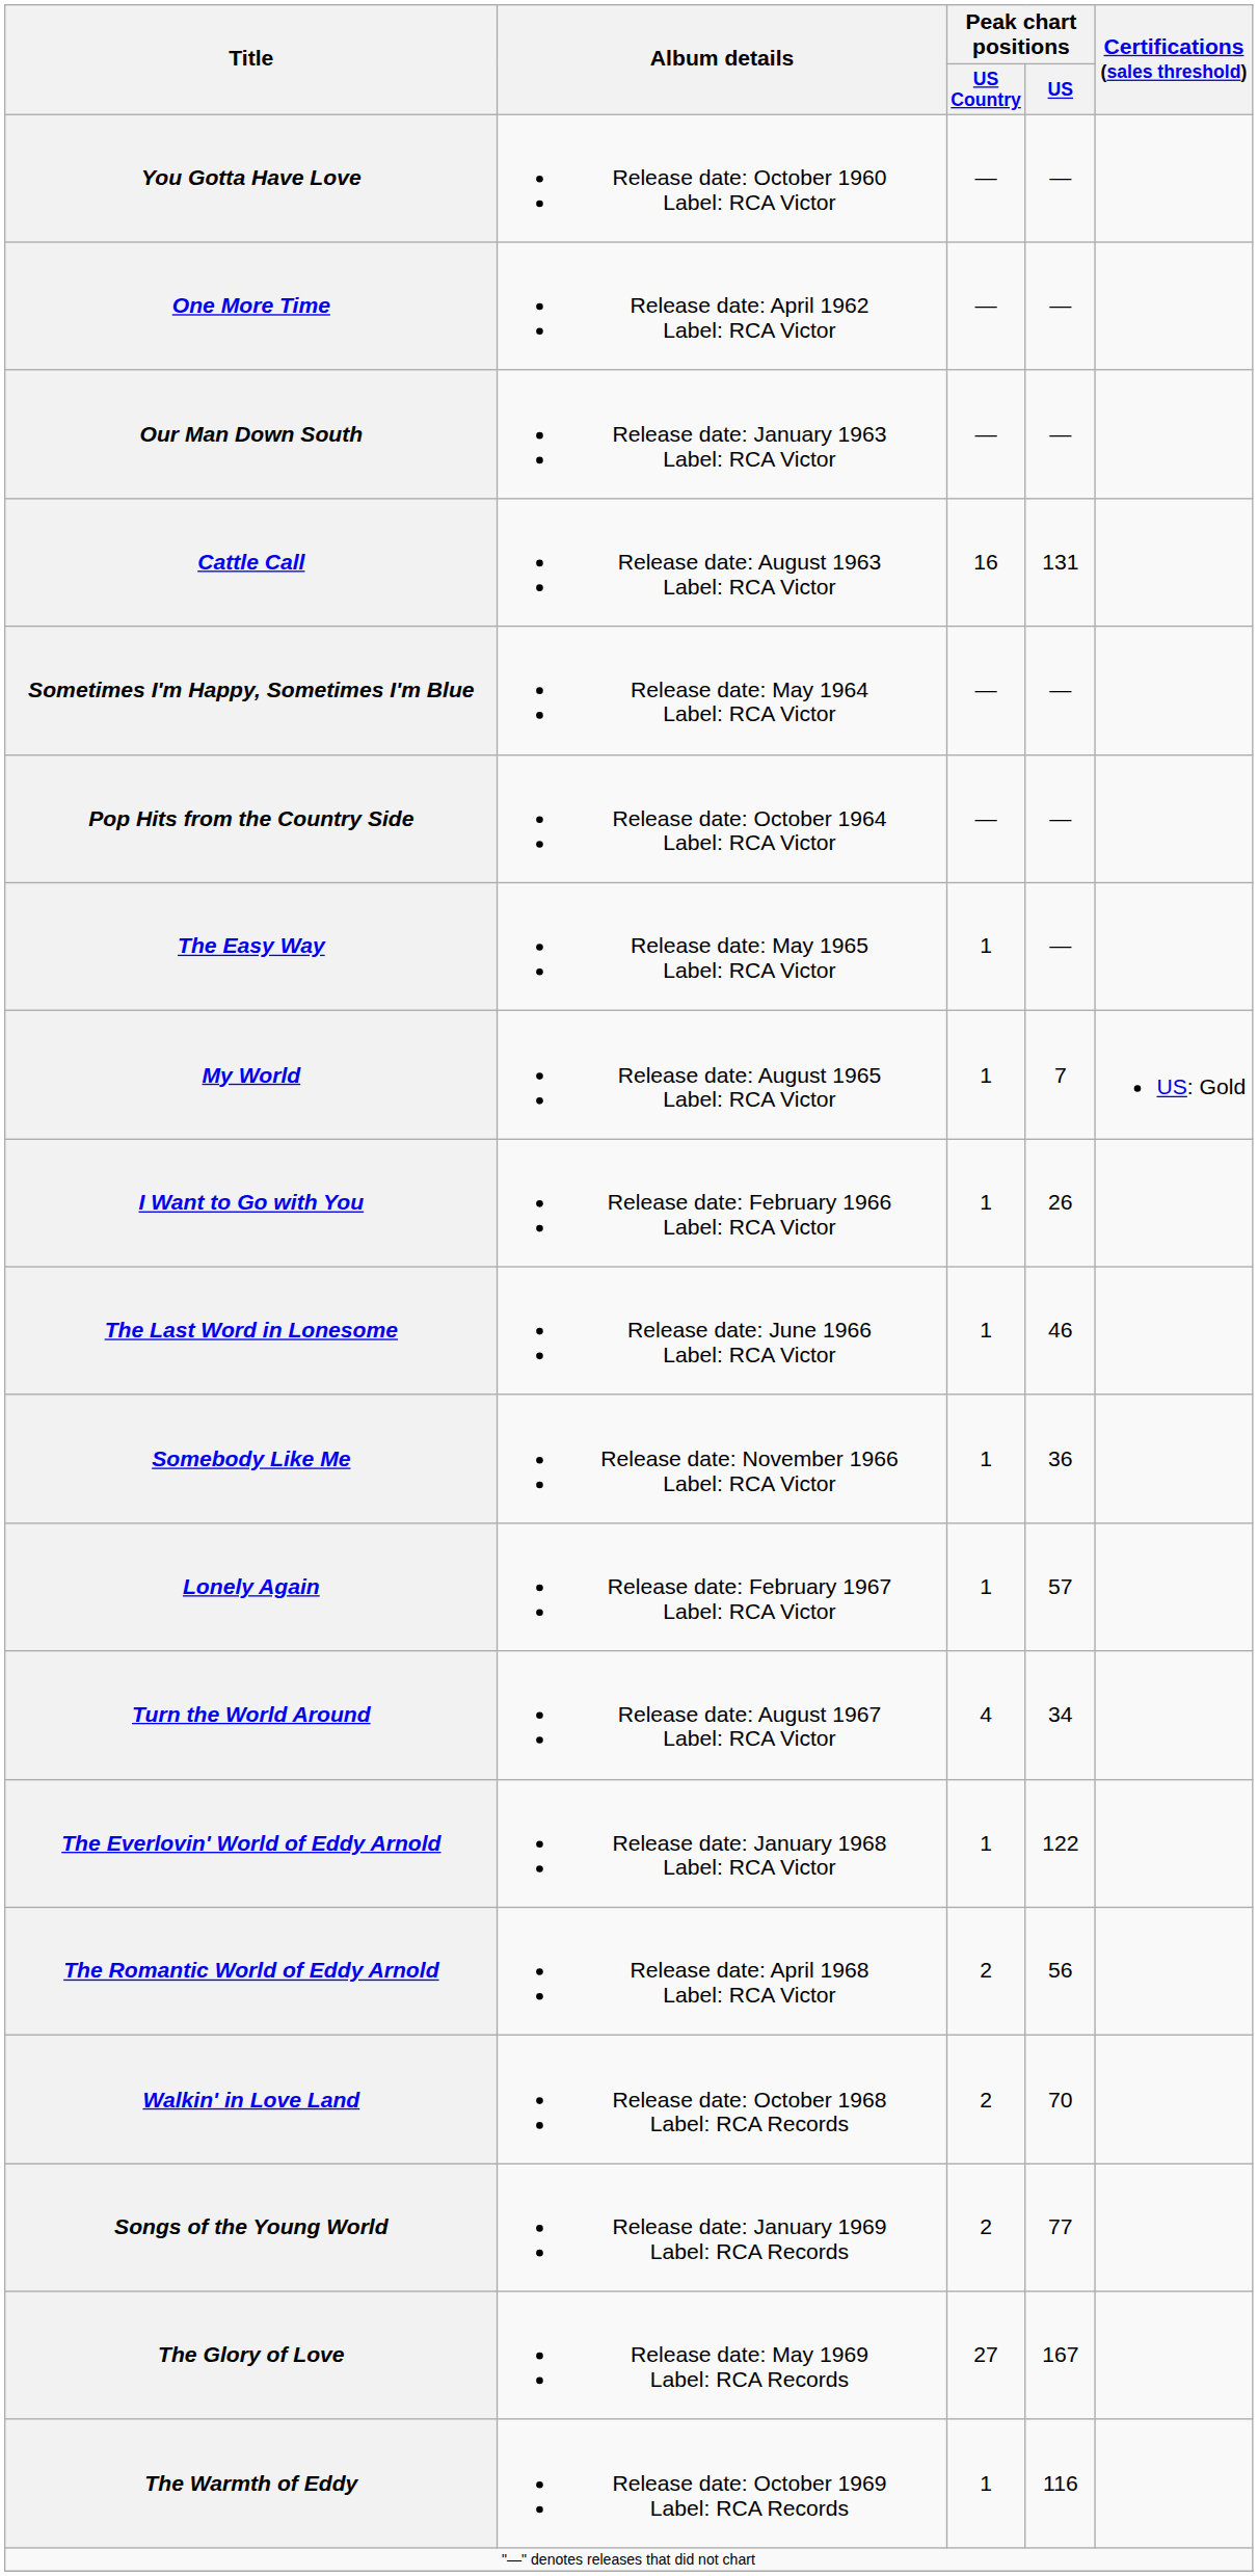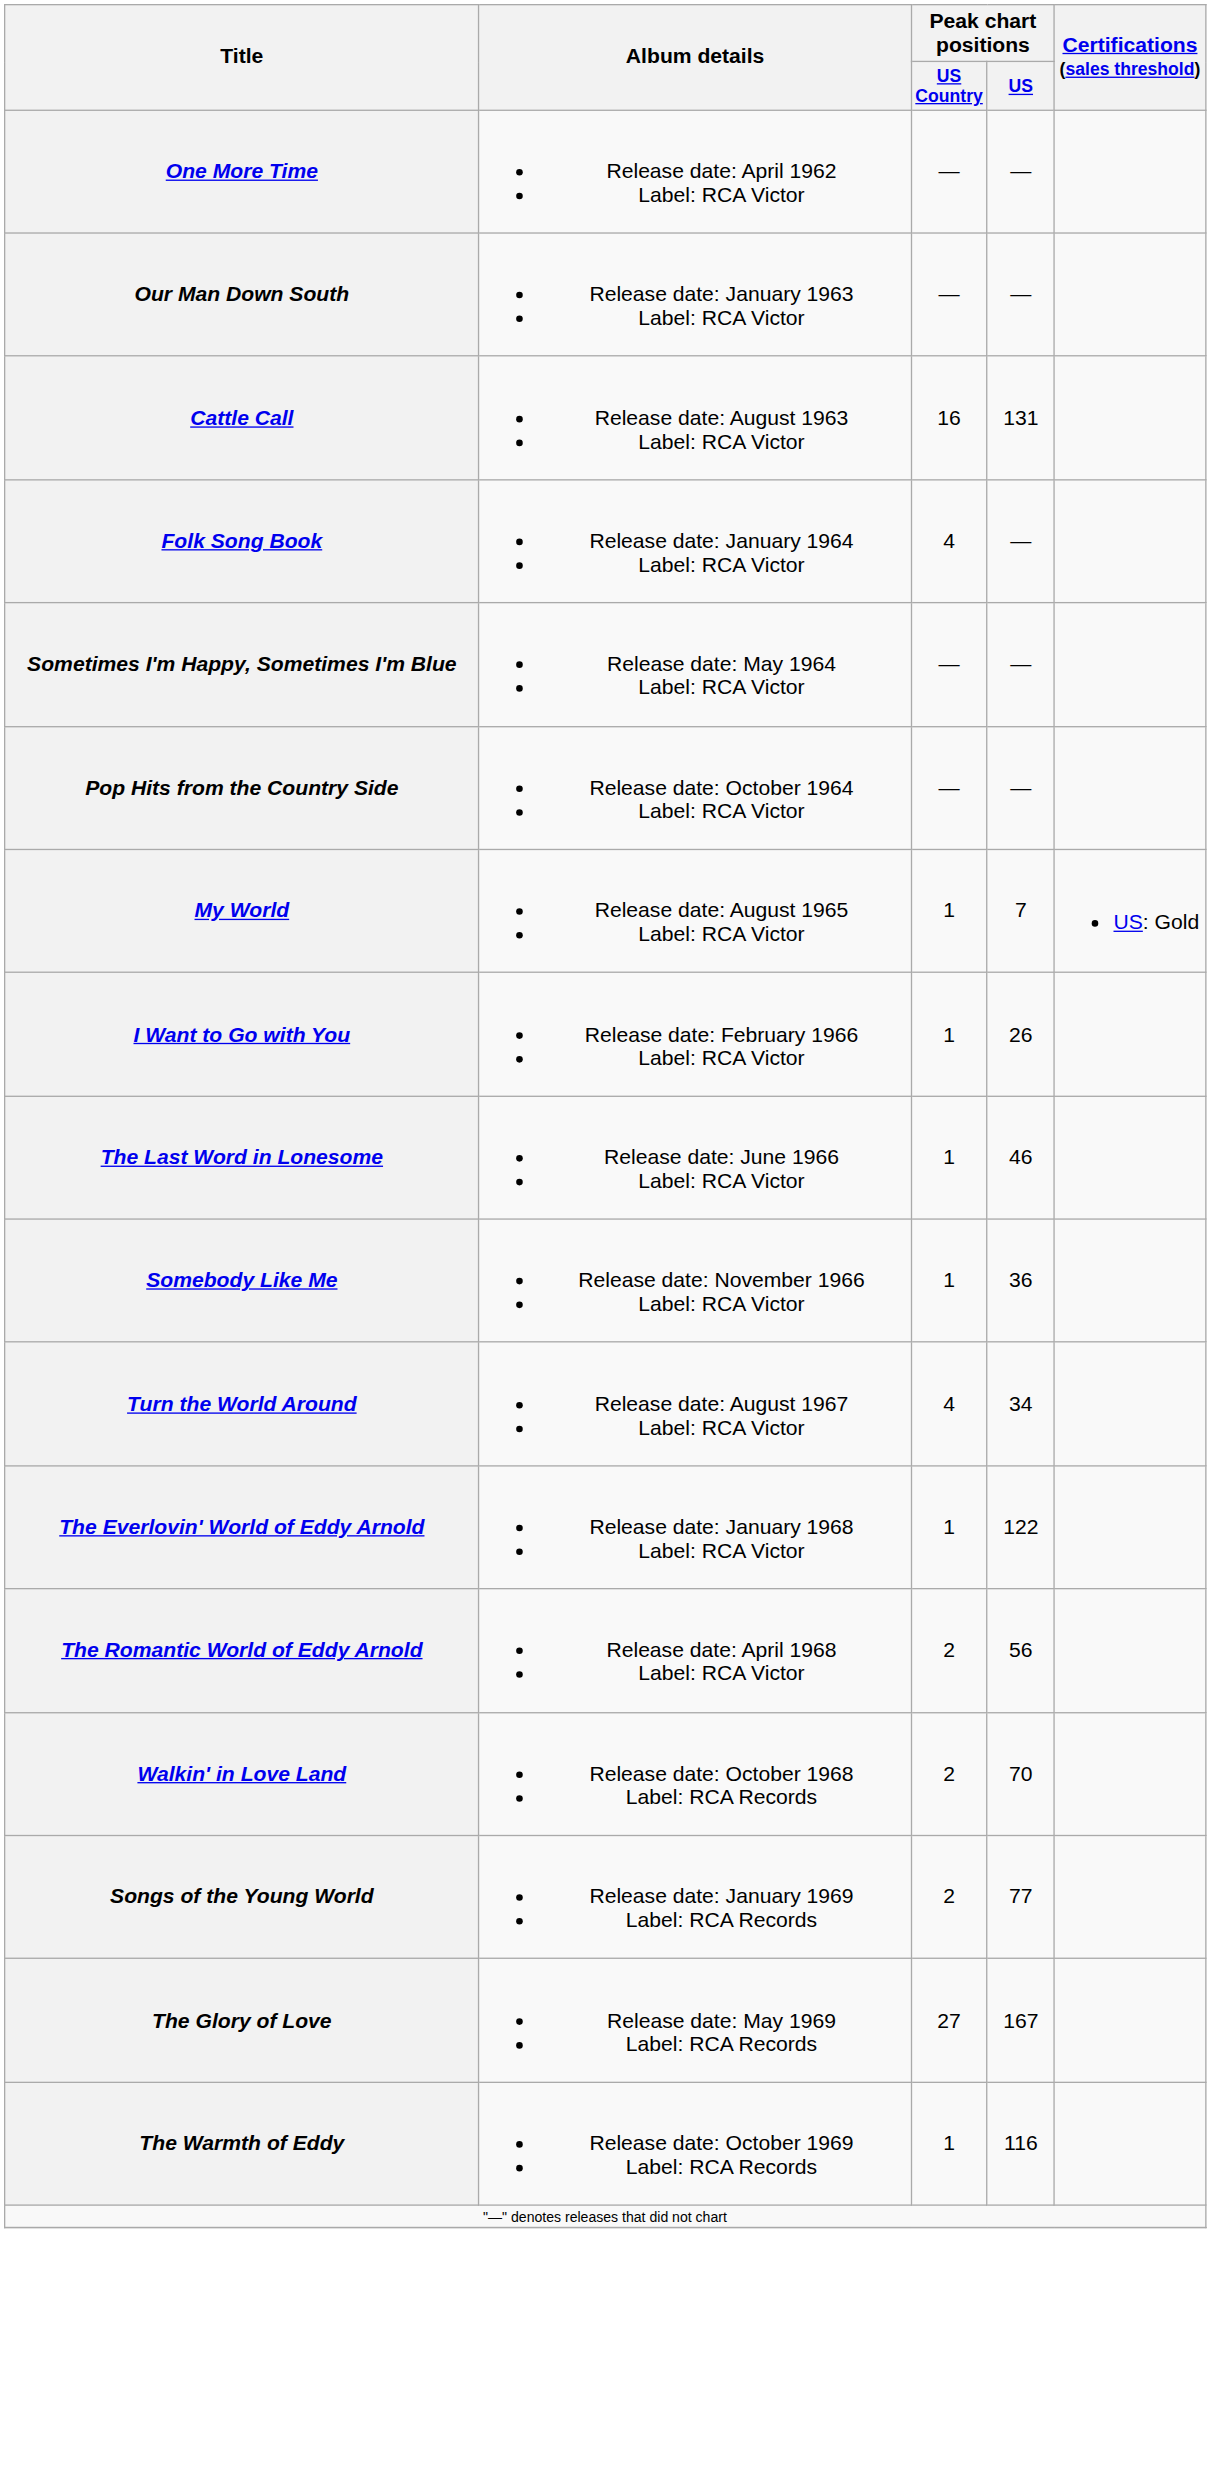- row: You Gotta Have Love | Release date: October 1960 Label: RCA Victor | — | —
+ row: Folk Song Book | Release date: January 1964 Label: RCA Victor | 4 | —
- row: The Easy Way | Release date: May 1965 Label: RCA Victor | 1 | —
- row: Lonely Again | Release date: February 1967 Label: RCA Victor | 1 | 57
